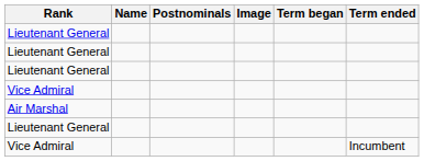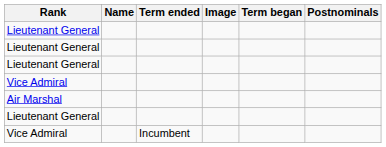columns swapped: Postnominals <-> Term ended
